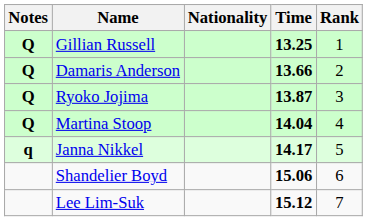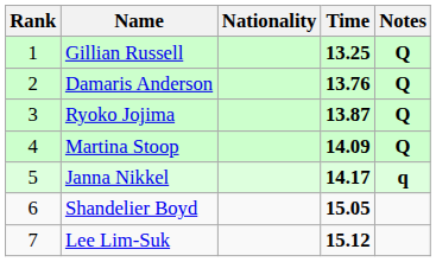columns swapped: Rank <-> Notes
Damaris Anderson | Time: 13.66 -> 13.76
Martina Stoop | Time: 14.04 -> 14.09
Shandelier Boyd | Time: 15.06 -> 15.05
